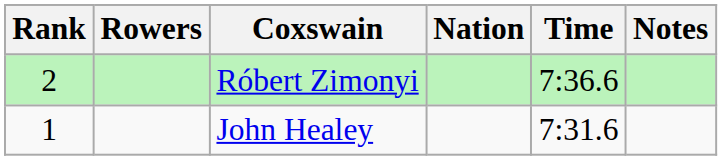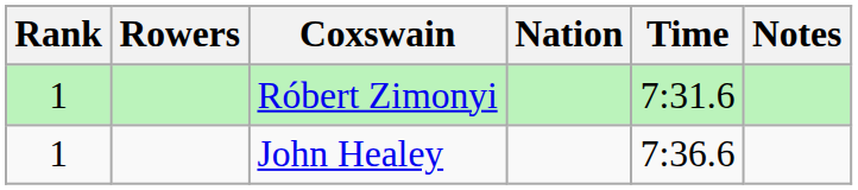Róbert Zimonyi | Rank: 2 -> 1
Róbert Zimonyi | Time: 7:36.6 -> 7:31.6
John Healey | Time: 7:31.6 -> 7:36.6
